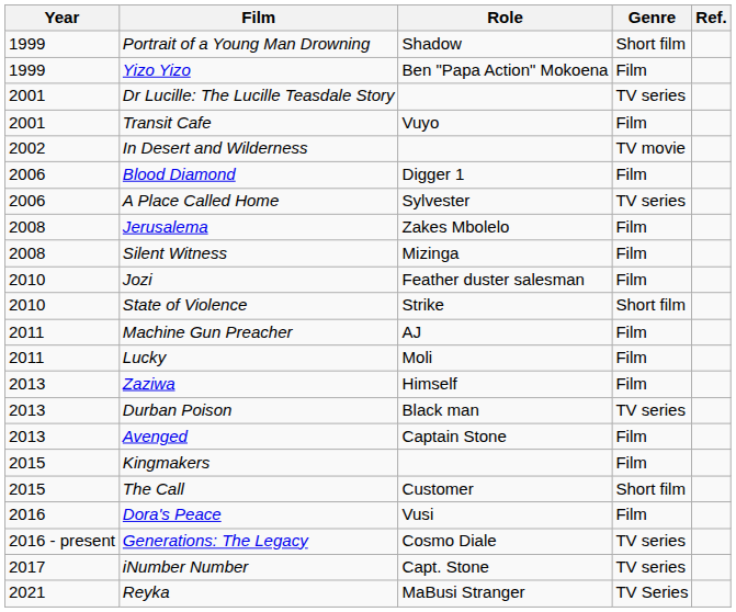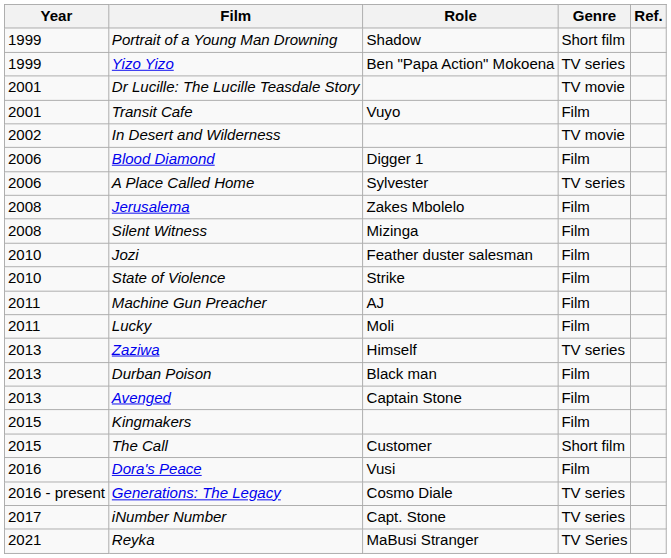Yizo Yizo | Genre: Film -> TV series
Dr Lucille: The Lucille Teasdale Story | Genre: TV series -> TV movie
State of Violence | Genre: Short film -> Film
Zaziwa | Genre: Film -> TV series
Durban Poison | Genre: TV series -> Film
